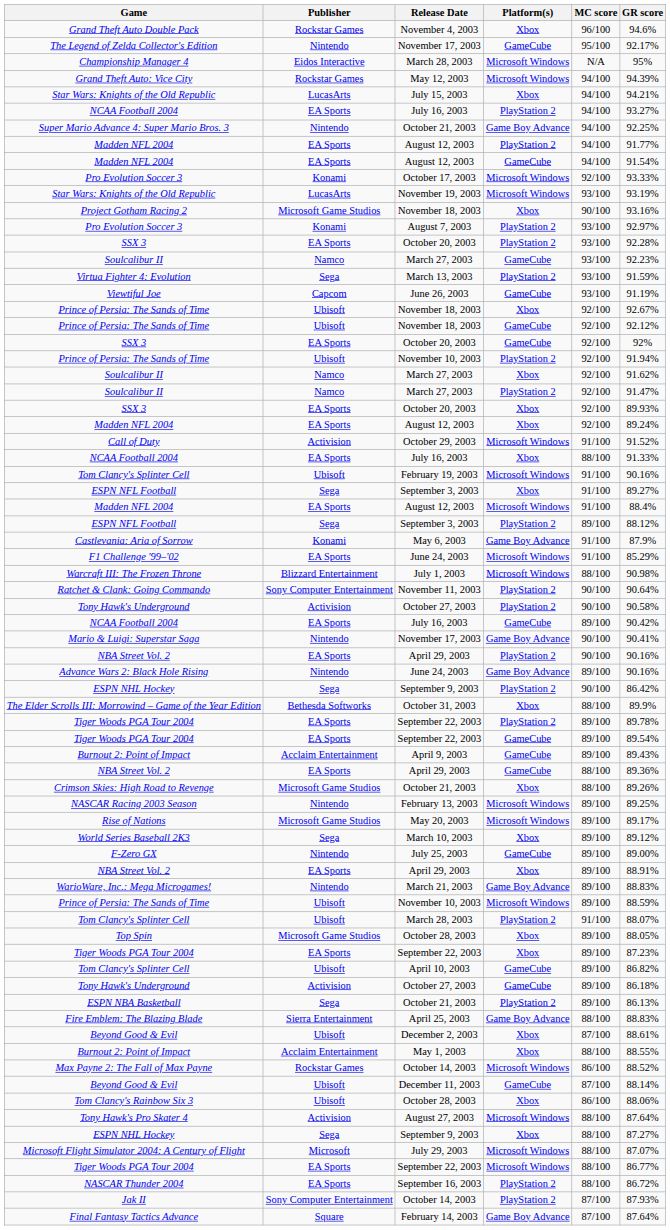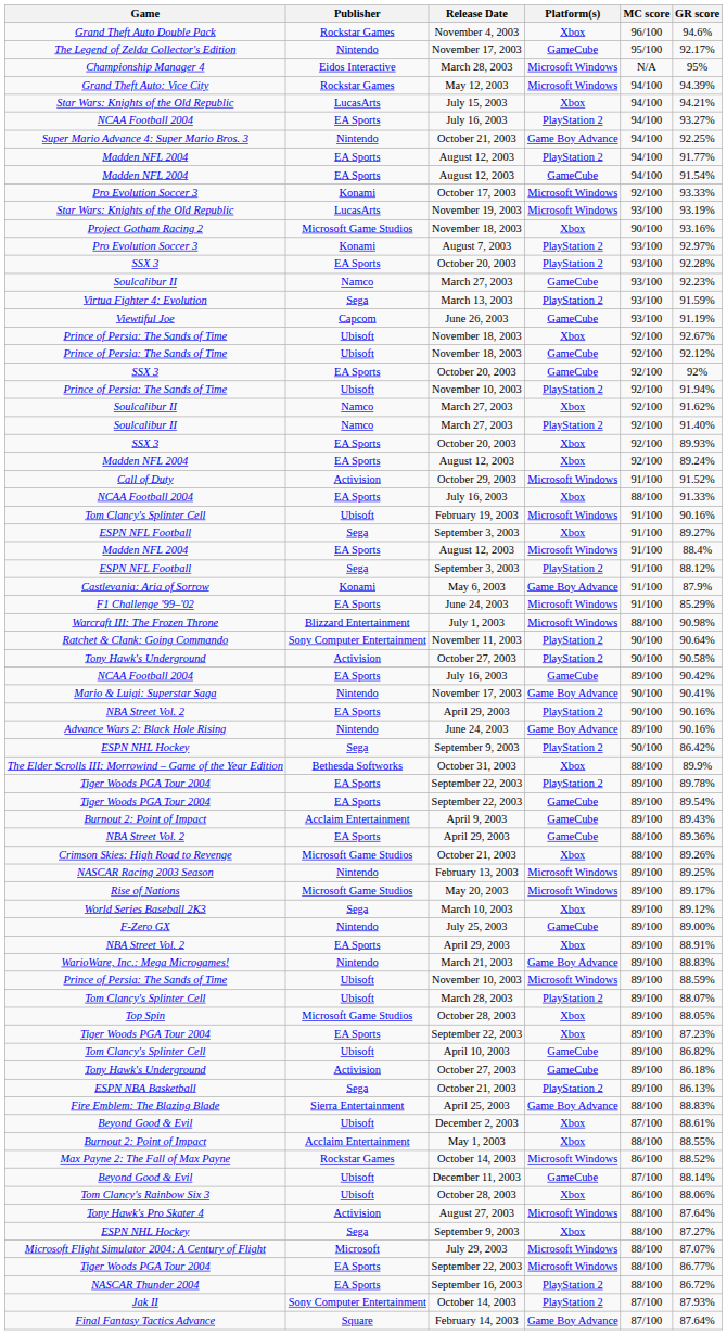Soulcalibur II / PlayStation 2 | GR score: 91.47% -> 91.40%
ESPN NFL Football / PlayStation 2 | MC score: 89/100 -> 91/100
Tom Clancy's Splinter Cell / PlayStation 2 | MC score: 91/100 -> 89/100
